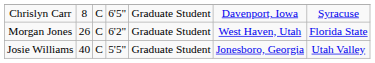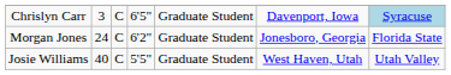Chrislyn Carr | column 2: 8 -> 3
Chrislyn Carr | column 7: no background -> lightblue background
Morgan Jones | column 2: 26 -> 24
Morgan Jones | column 6: West Haven, Utah -> Jonesboro, Georgia
Josie Williams | column 6: Jonesboro, Georgia -> West Haven, Utah
